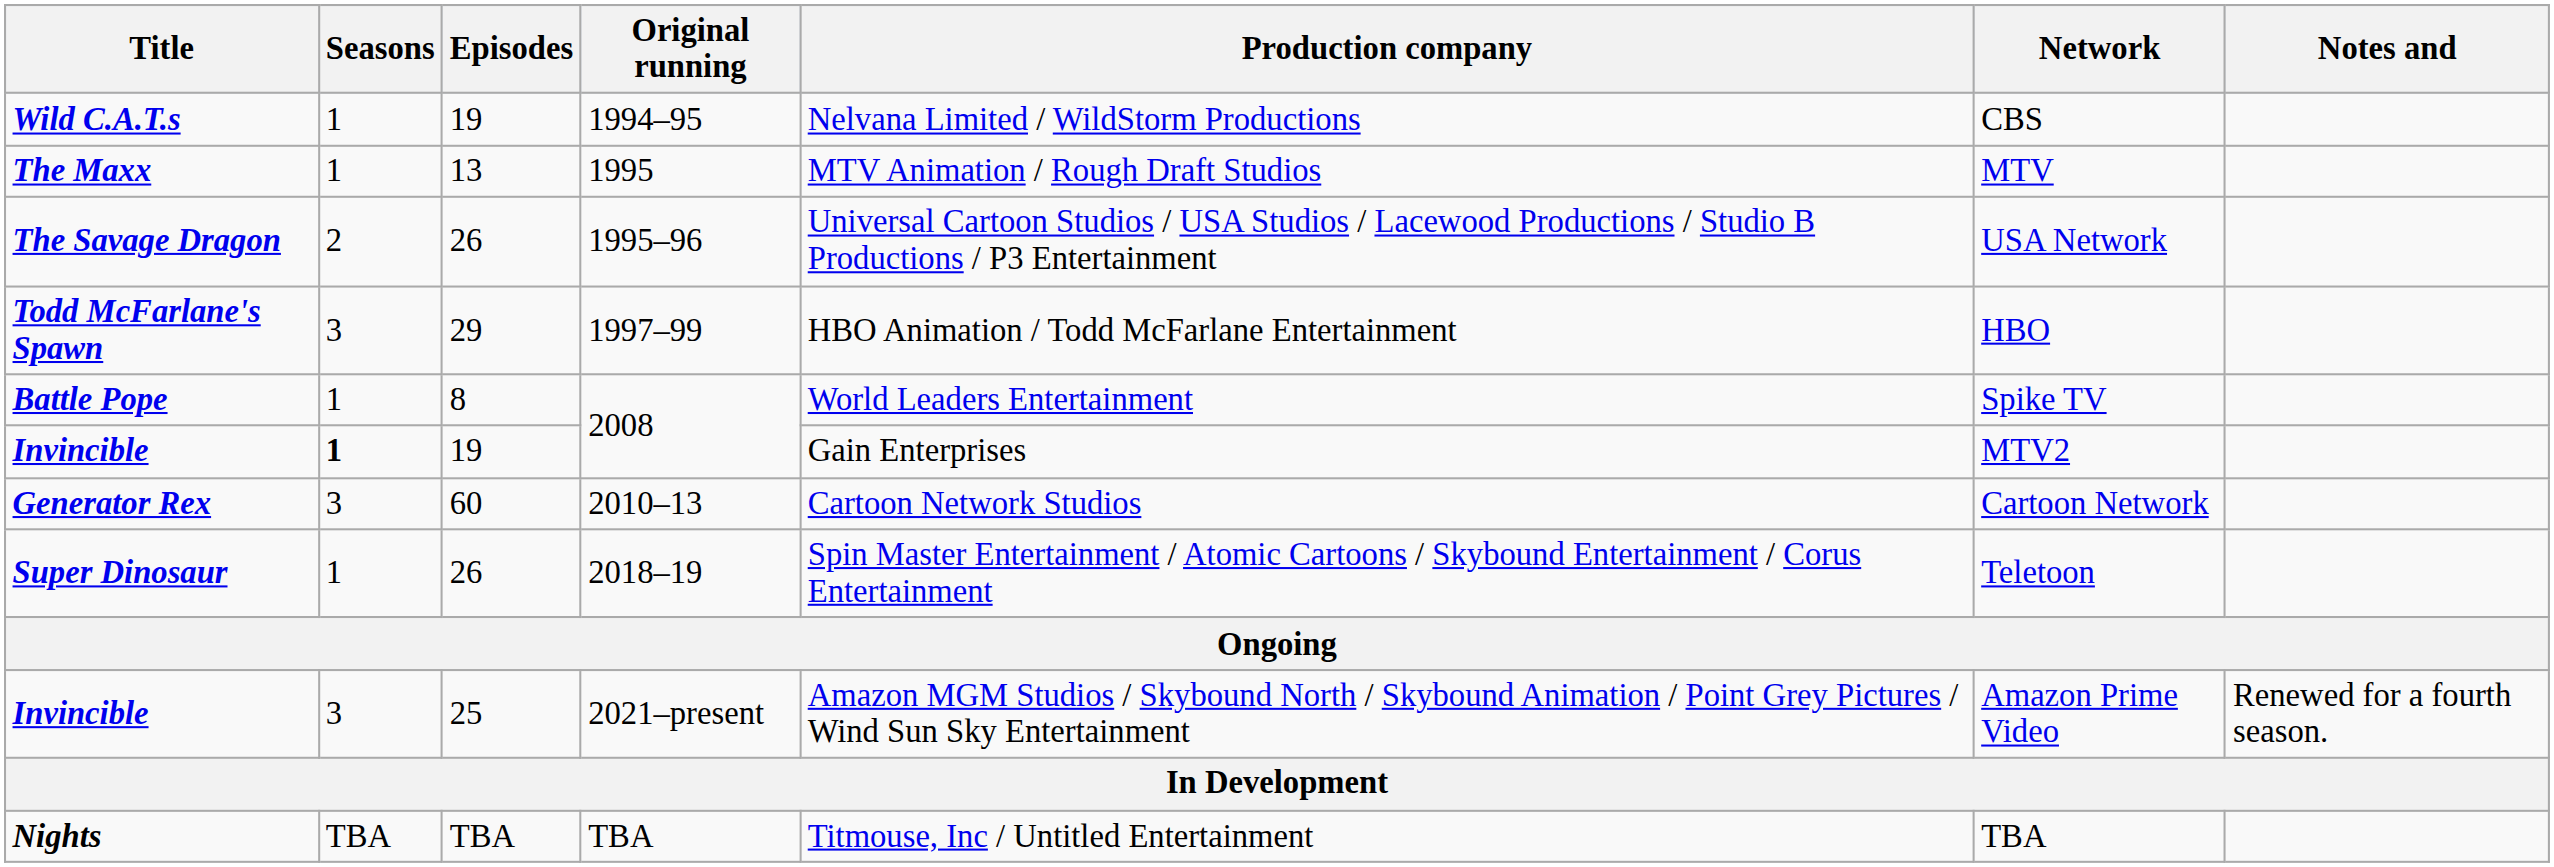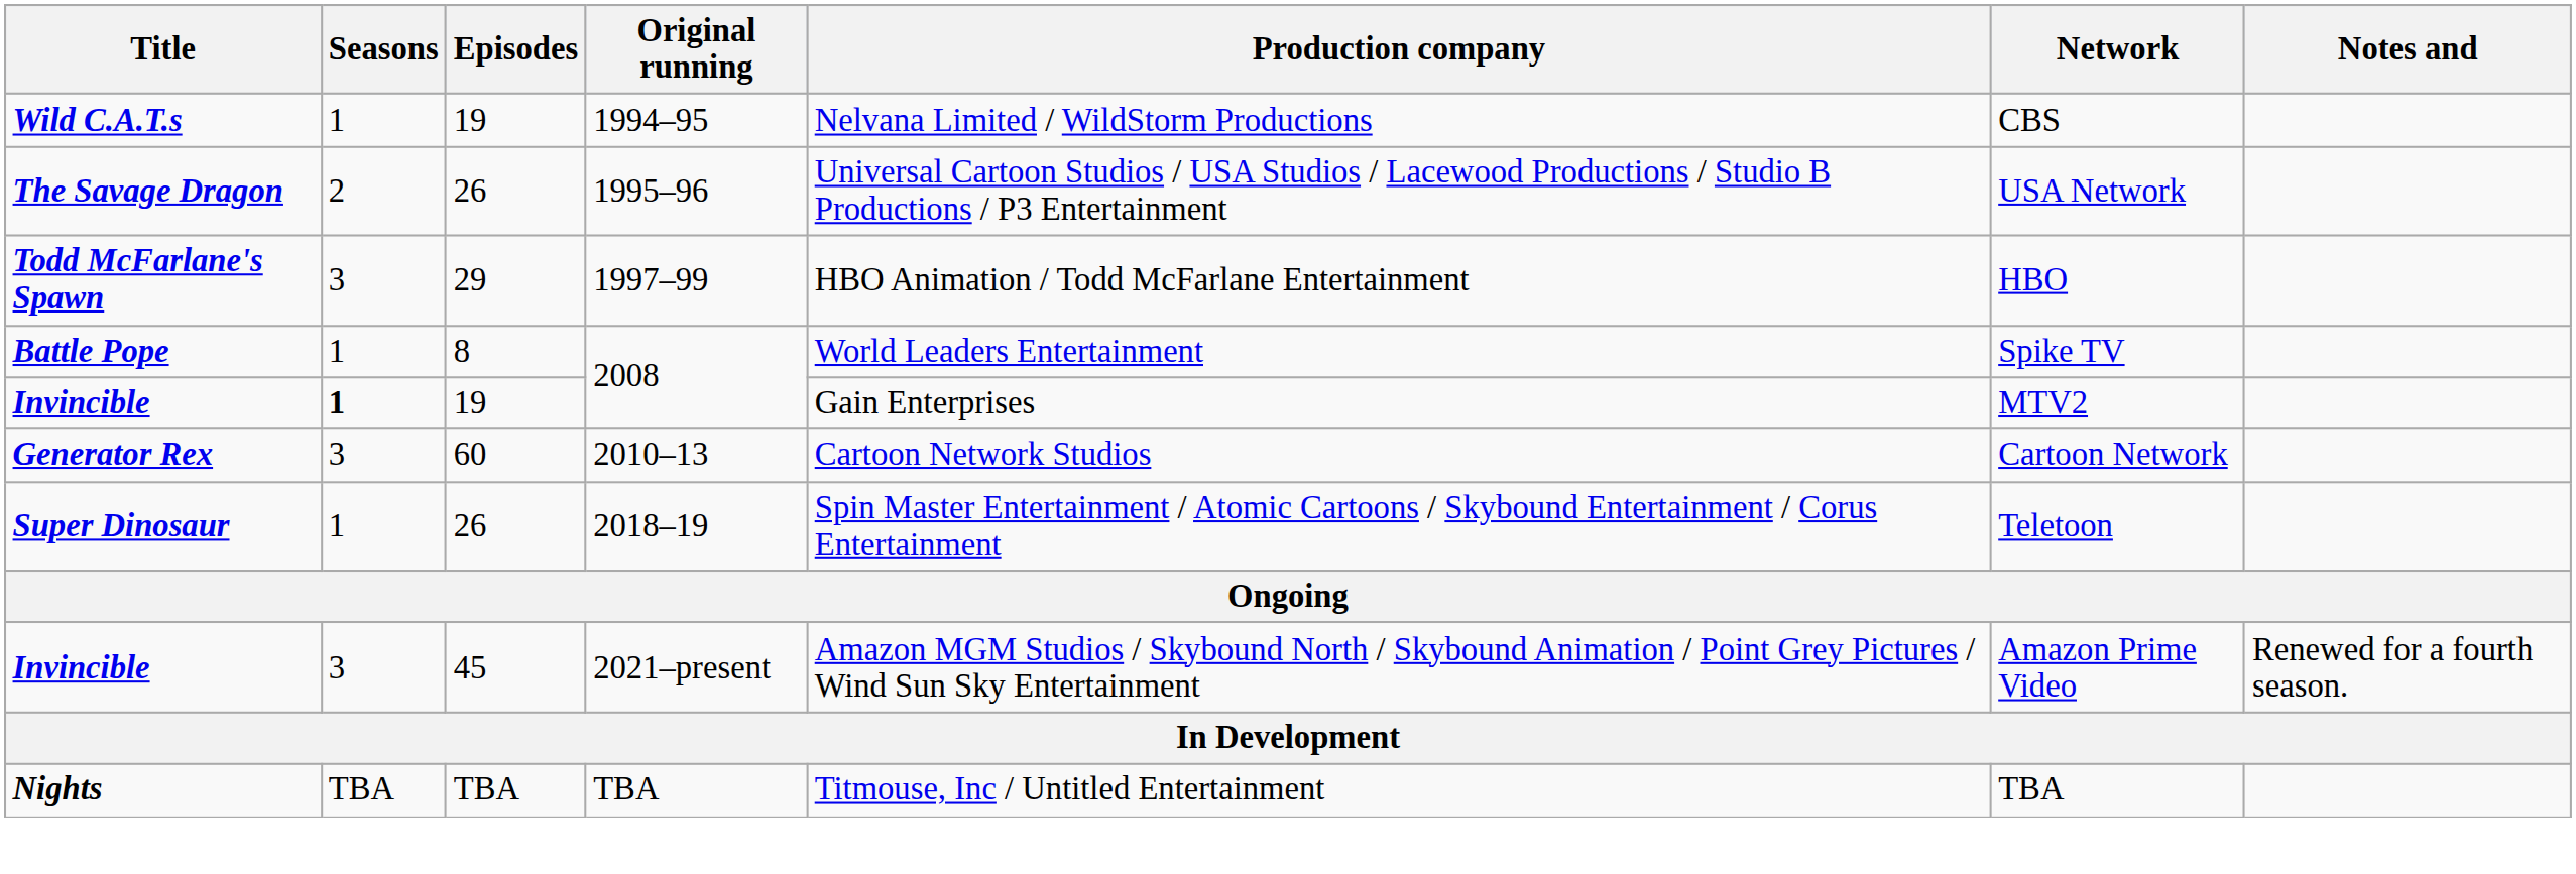- row: The Maxx | 1 | 13 | 1995 | MTV Animation / Rough Draft Studios | MTV
Invincible / 2021–present | Episodes: 25 -> 45
